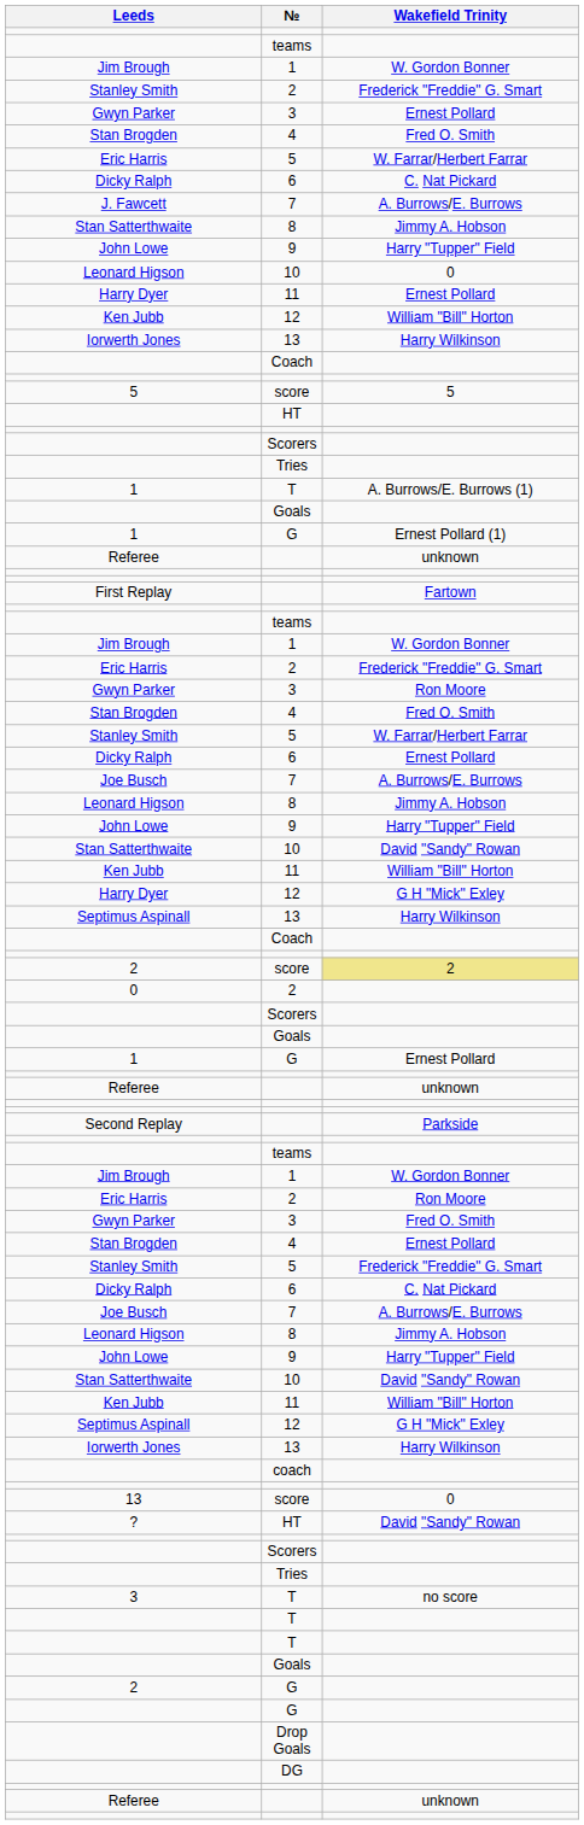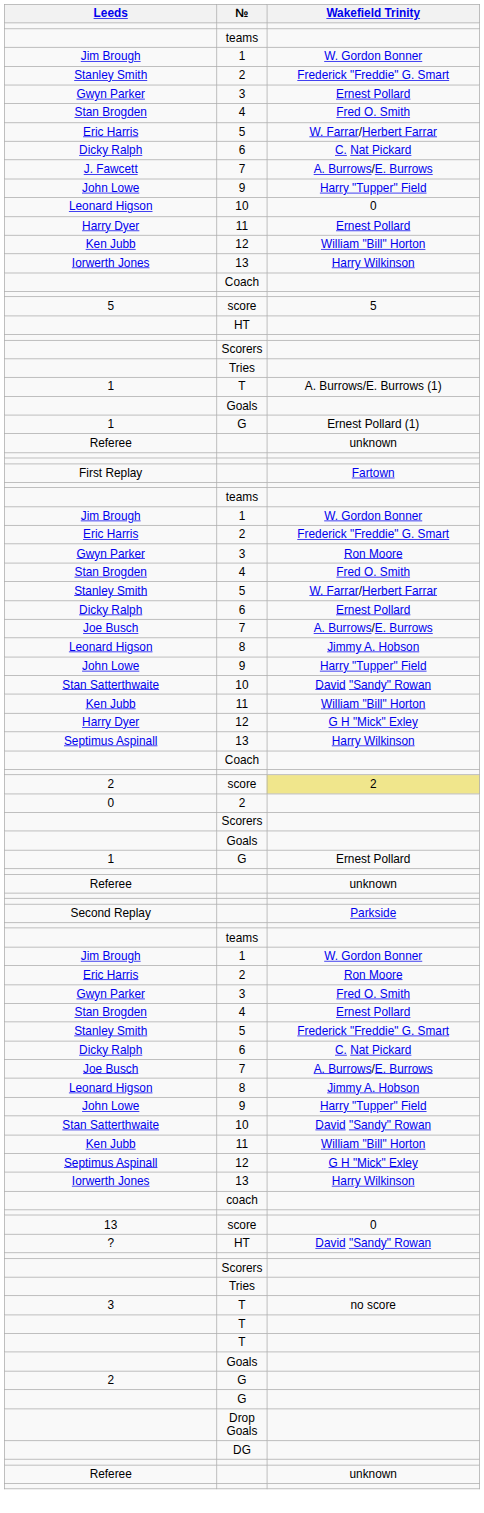- row: Stan Satterthwaite | 8 | Jimmy A. Hobson
